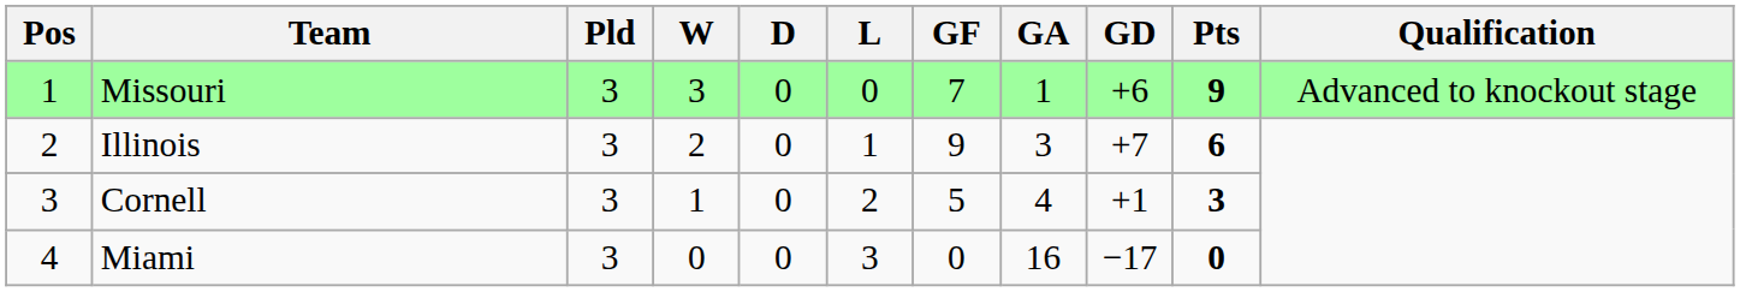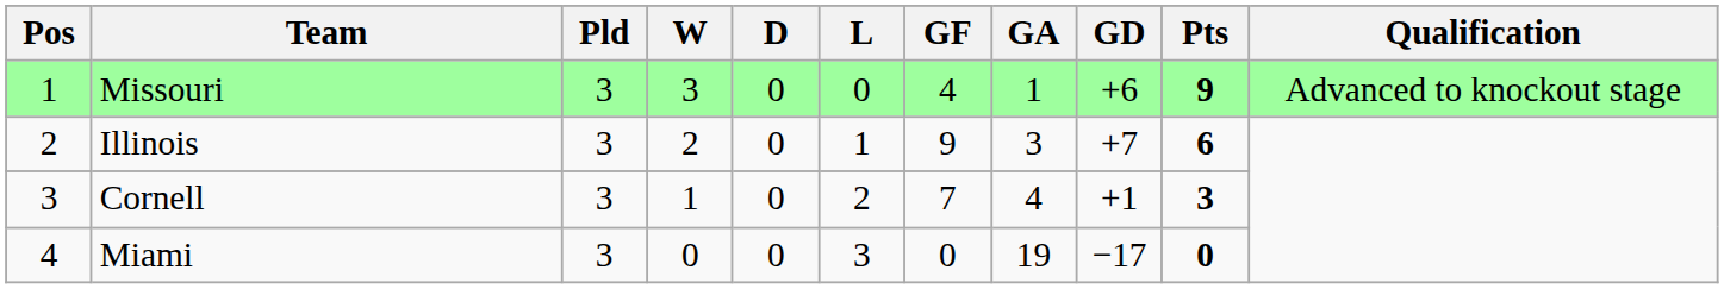Missouri | GF: 7 -> 4
Cornell | GF: 5 -> 7
Miami | GA: 16 -> 19
